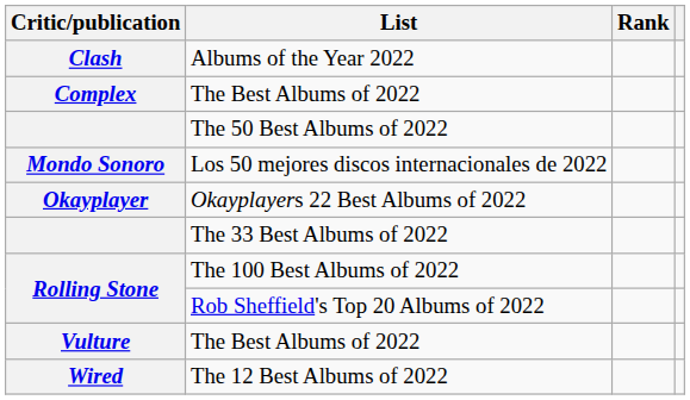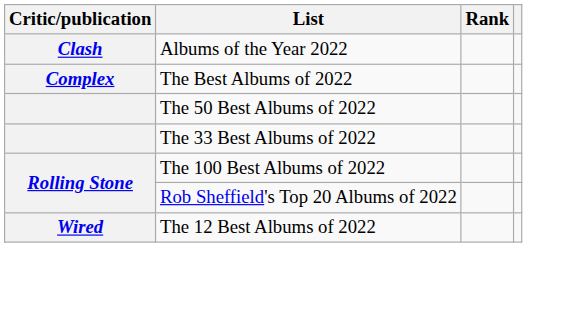- row: Mondo Sonoro | Los 50 mejores discos internacionales de 2022
- row: Okayplayer | Okayplayers 22 Best Albums of 2022
- row: Vulture | The Best Albums of 2022
